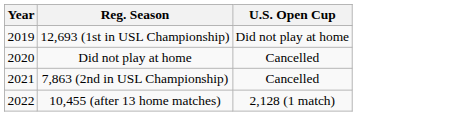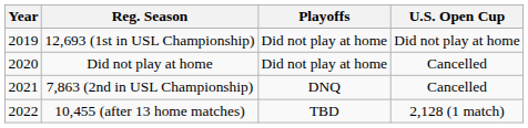+ column: Playoffs | Did not play at home | Did not play at home | DNQ | TBD
